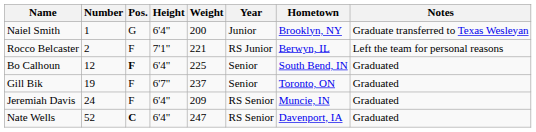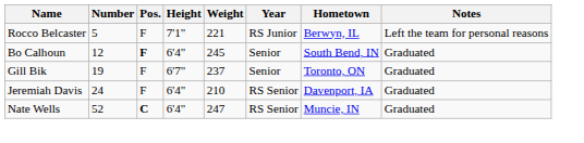- row: Naiel Smith | 1 | G | 6'4" | 200 | Junior | Brooklyn, NY | Graduate transferred to Texas Wesleyan
Rocco Belcaster | Number: 2 -> 5
Bo Calhoun | Weight: 225 -> 245
Jeremiah Davis | Weight: 209 -> 210
Jeremiah Davis | Hometown: Muncie, IN -> Davenport, IA
Nate Wells | Hometown: Davenport, IA -> Muncie, IN
